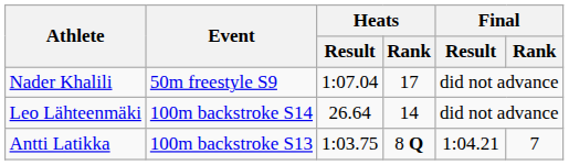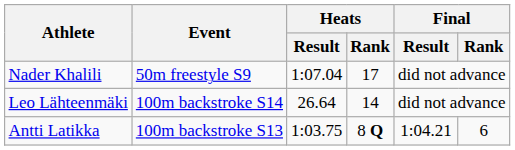Antti Latikka | Final / Rank: 7 -> 6
